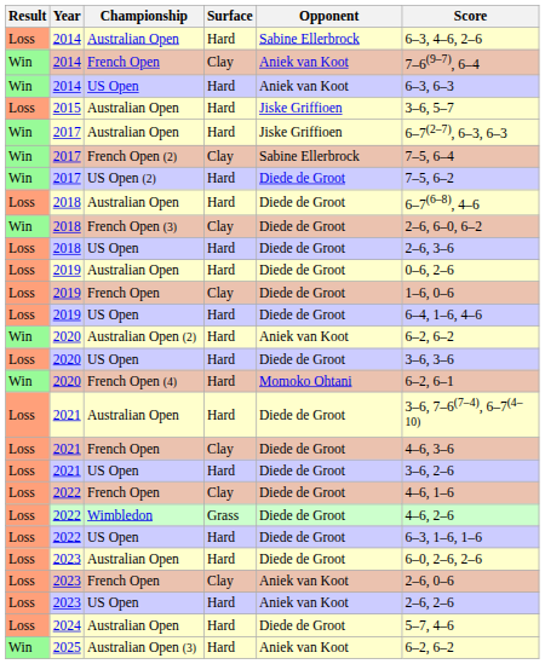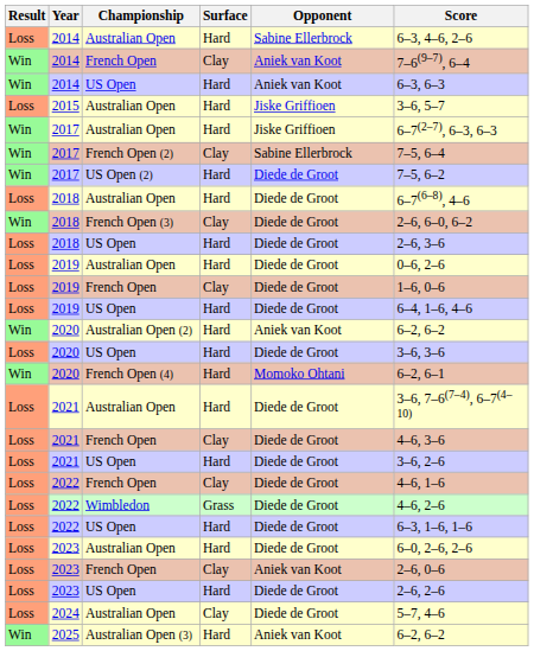2023 / US Open | Opponent: Aniek van Koot -> Diede de Groot
2024 | Surface: Hard -> Clay
